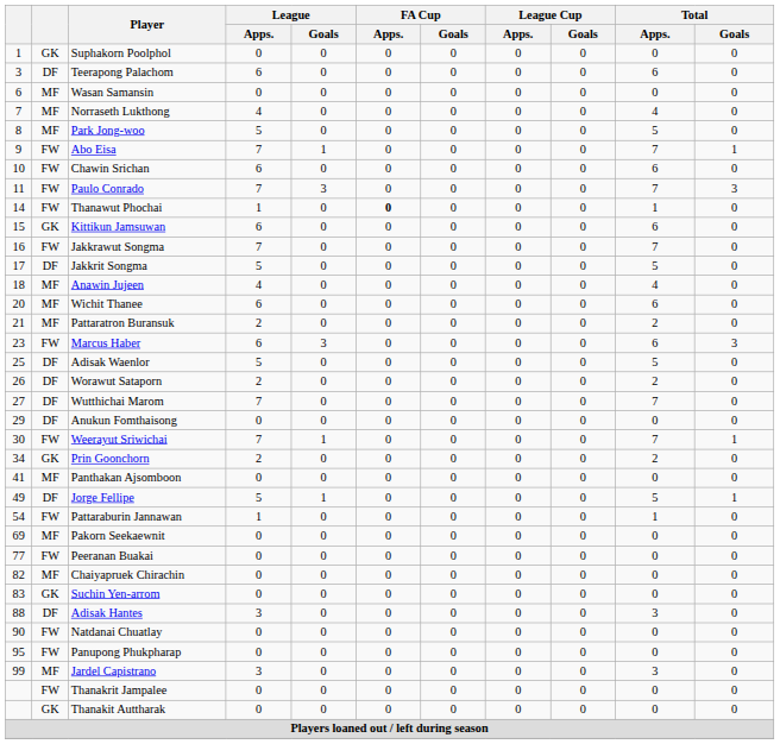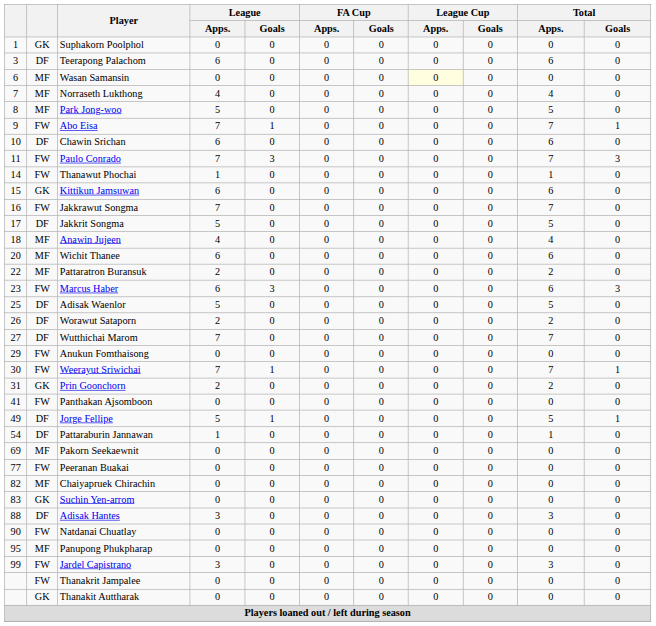Wasan Samansin | League Cup / Apps.: no background -> lightyellow background
Chawin Srichan | column 2: FW -> DF
Thanawut Phochai | FA Cup / Apps.: bold -> normal
Pattaratron Buransuk | column 1: 21 -> 22
Anukun Fomthaisong | column 2: DF -> FW
Prin Goonchorn | column 1: 34 -> 31
Panthakan Ajsomboon | column 2: MF -> FW
Pattaraburin Jannawan | column 2: FW -> DF
Panupong Phukpharap | column 2: FW -> MF
Jardel Capistrano | column 2: MF -> FW
